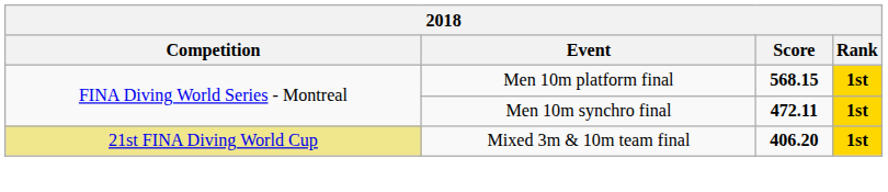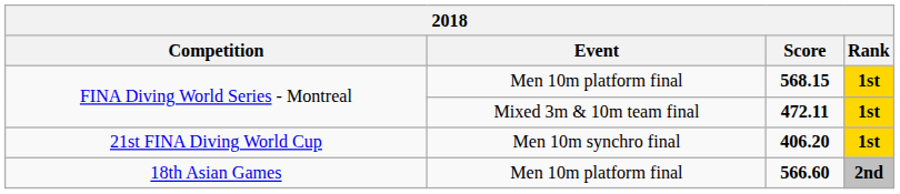472.11 | Event: Men 10m synchro final -> Mixed 3m & 10m team final
406.20 | Competition: khaki background -> no background
406.20 | Event: Mixed 3m & 10m team final -> Men 10m synchro final
+ row: 18th Asian Games | Men 10m platform final | 566.60 | 2nd
